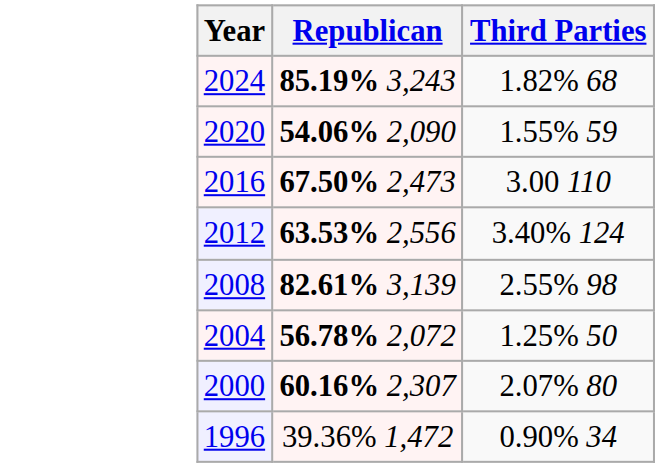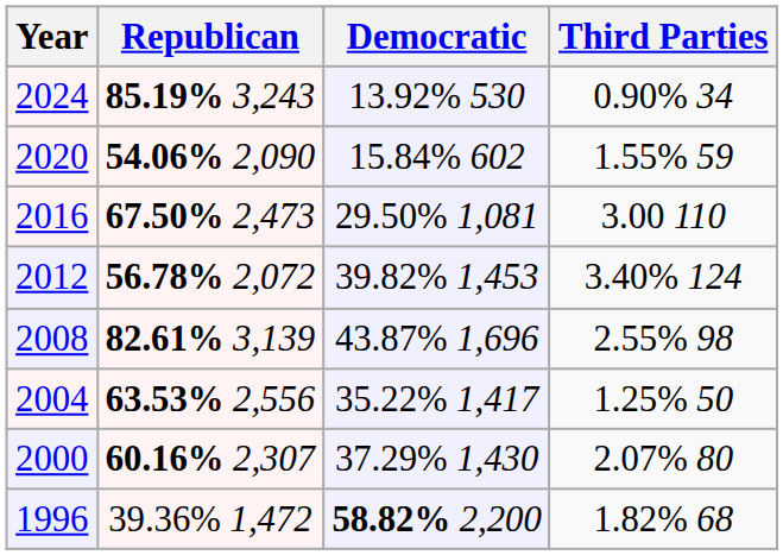+ column: Democratic | 13.92% 530 | 15.84% 602 | 29.50% 1,081 | 39.82% 1,453 | 43.87% 1,696 | 35.22% 1,417 | 37.29% 1,430 | 58.82% 2,200
2024 | Third Parties: 1.82% 68 -> 0.90% 34
2012 | Republican: 63.53% 2,556 -> 56.78% 2,072
2004 | Republican: 56.78% 2,072 -> 63.53% 2,556
1996 | Third Parties: 0.90% 34 -> 1.82% 68
